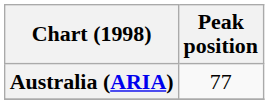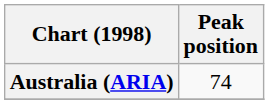Australia (ARIA) | Peak position: 77 -> 74
